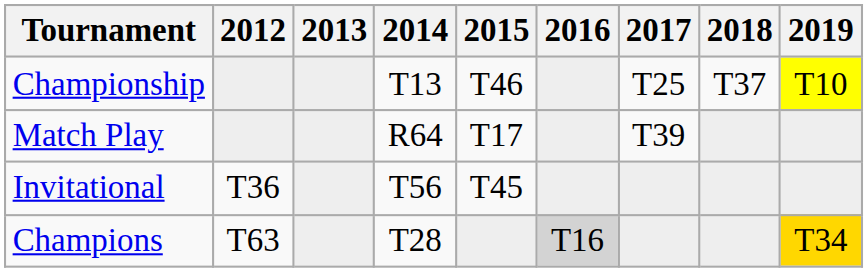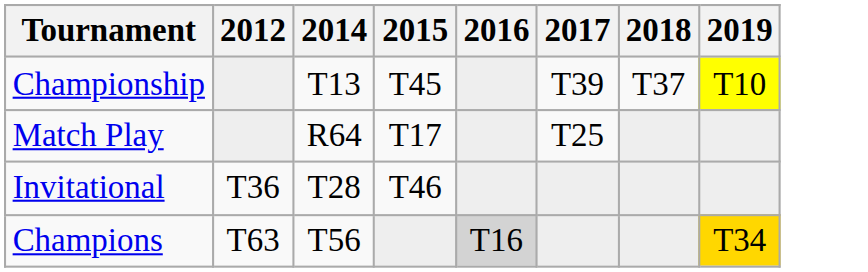- column: 2013
Championship | 2015: T46 -> T45
Championship | 2017: T25 -> T39
Match Play | 2017: T39 -> T25
Invitational | 2014: T56 -> T28
Invitational | 2015: T45 -> T46
Champions | 2014: T28 -> T56
